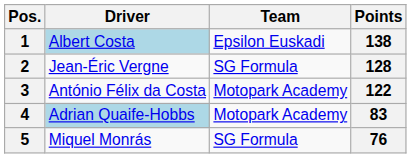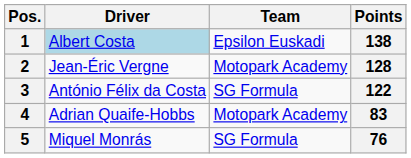2 | Team: SG Formula -> Motopark Academy
3 | Team: Motopark Academy -> SG Formula
4 | Driver: lightblue background -> no background
